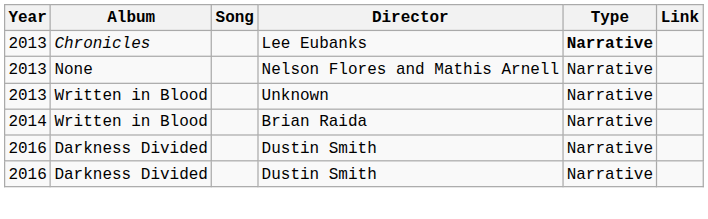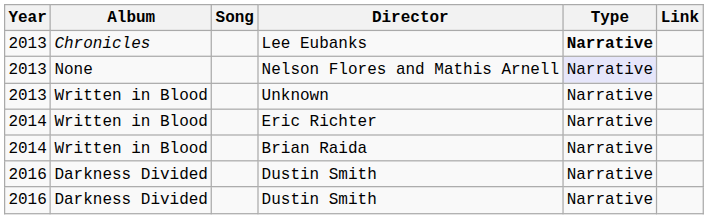Nelson Flores and Mathis Arnell | Type: no background -> lavender background
+ row: 2014 | Written in Blood | Eric Richter | Narrative
